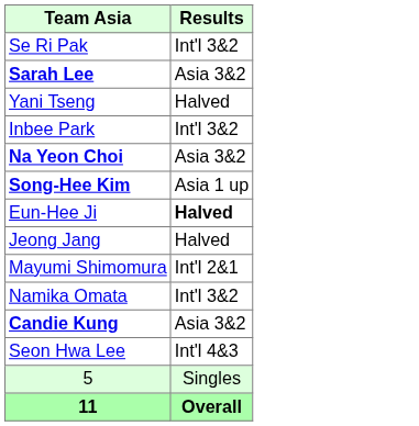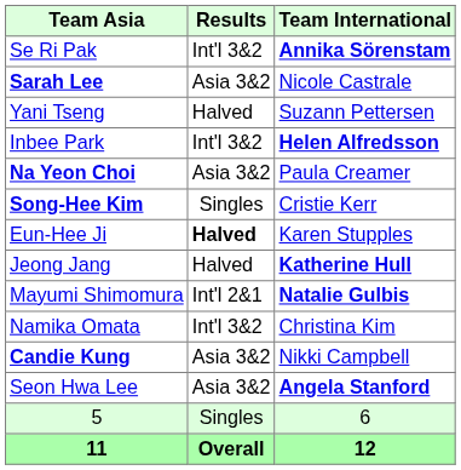+ column: Team International | Annika Sörenstam | Nicole Castrale | Suzann Pettersen | Helen Alfredsson | Paula Creamer | Cristie Kerr | Karen Stupples | Katherine Hull | Natalie Gulbis | Christina Kim | Nikki Campbell | Angela Stanford | 6 | 12
Song-Hee Kim | Results: Asia 1 up -> Singles
Seon Hwa Lee | Results: Int'l 4&3 -> Asia 3&2
